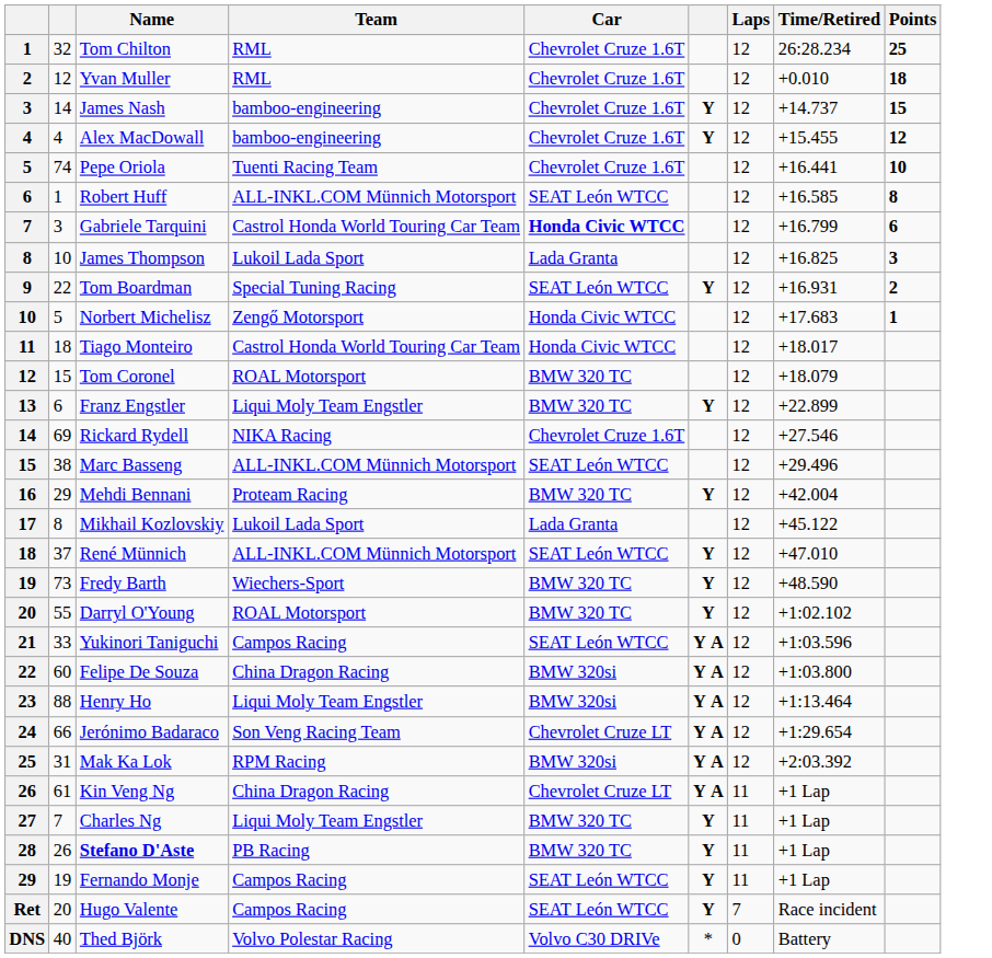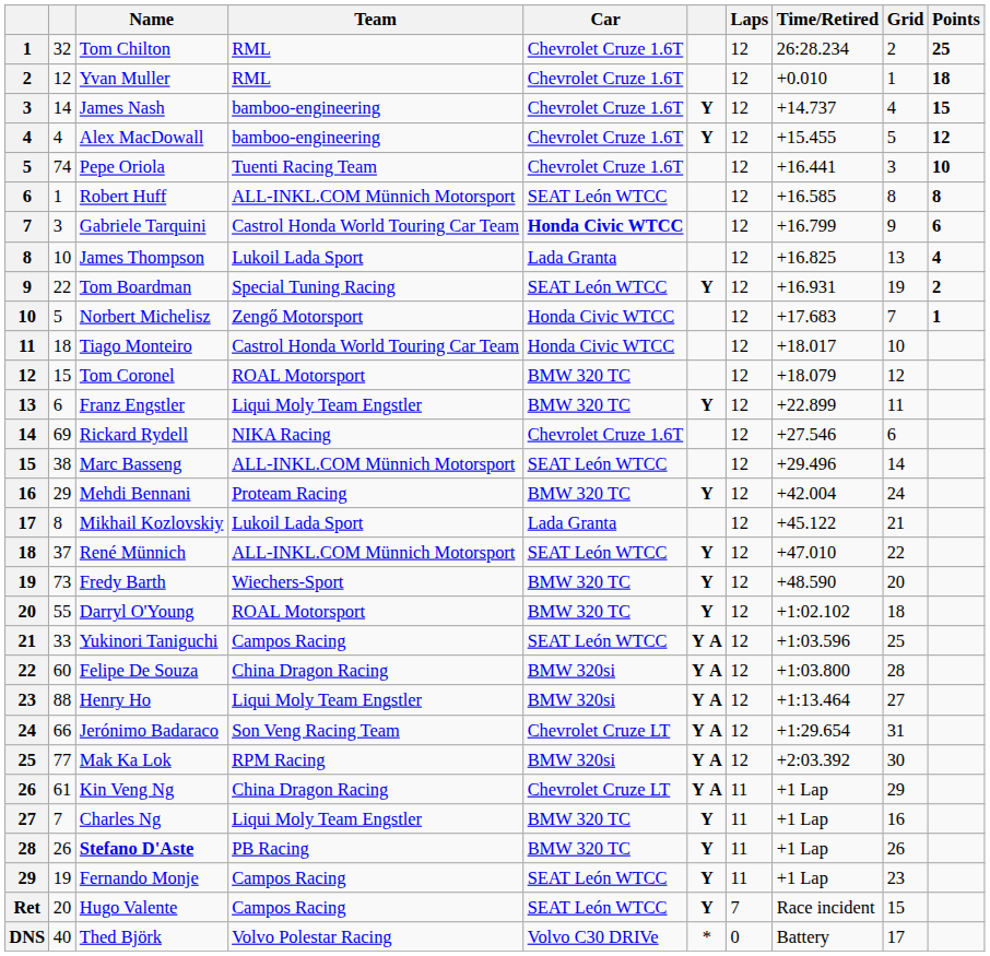+ column: Grid | 2 | 1 | 4 | 5 | 3 | 8 | 9 | 13 | 19 | 7 | 10 | 12 | 11 | 6 | 14 | 24 | 21 | 22 | 20 | 18 | 25 | 28 | 27 | 31 | 30 | 29 | 16 | 26 | 23 | 15 | 17
James Thompson | Points: 3 -> 4
Mak Ka Lok | column 2: 31 -> 77
